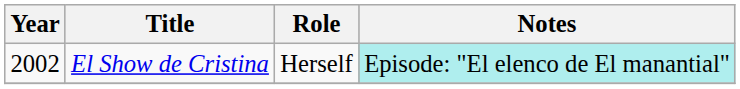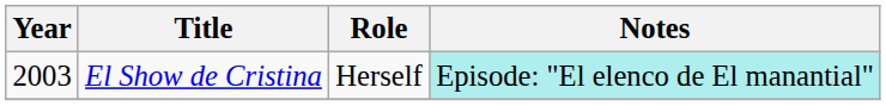El Show de Cristina | Year: 2002 -> 2003
